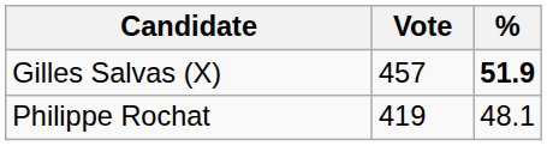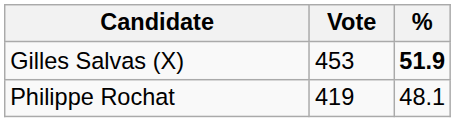Gilles Salvas (X) | Vote: 457 -> 453
